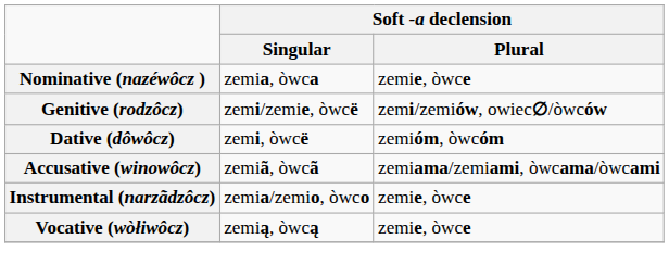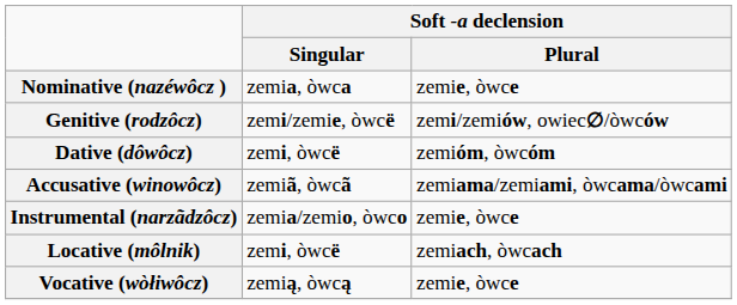+ row: Locative (môlnik) | zemi, òwcë | zemiach, òwcach
